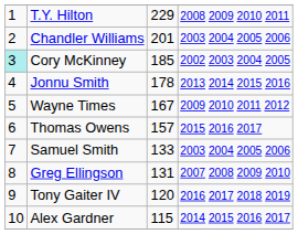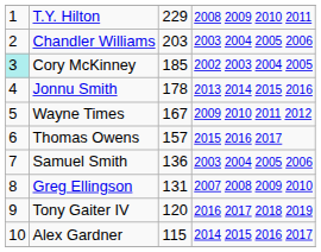Chandler Williams | column 3: 201 -> 203
Samuel Smith | column 3: 133 -> 136
